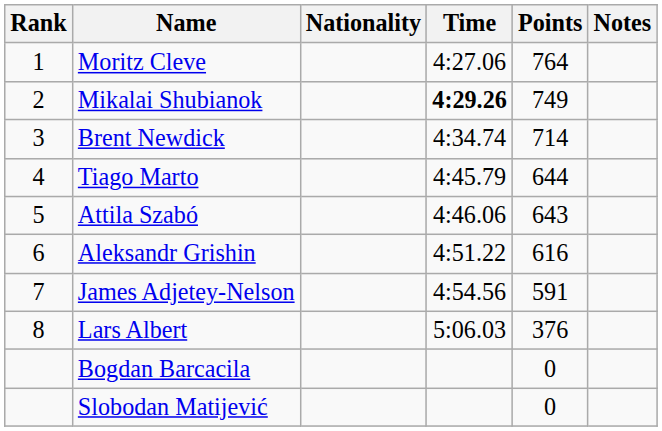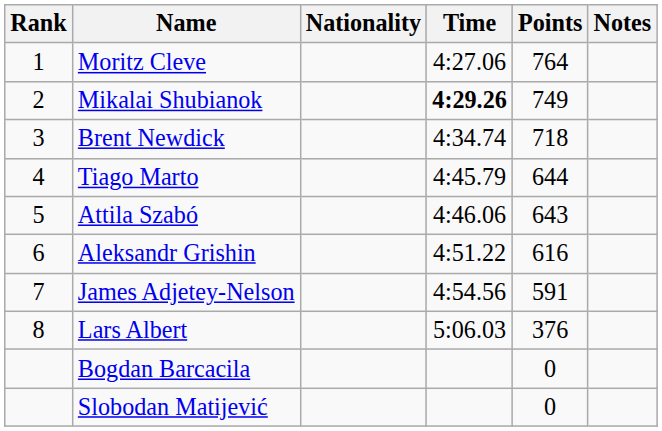Brent Newdick | Points: 714 -> 718
